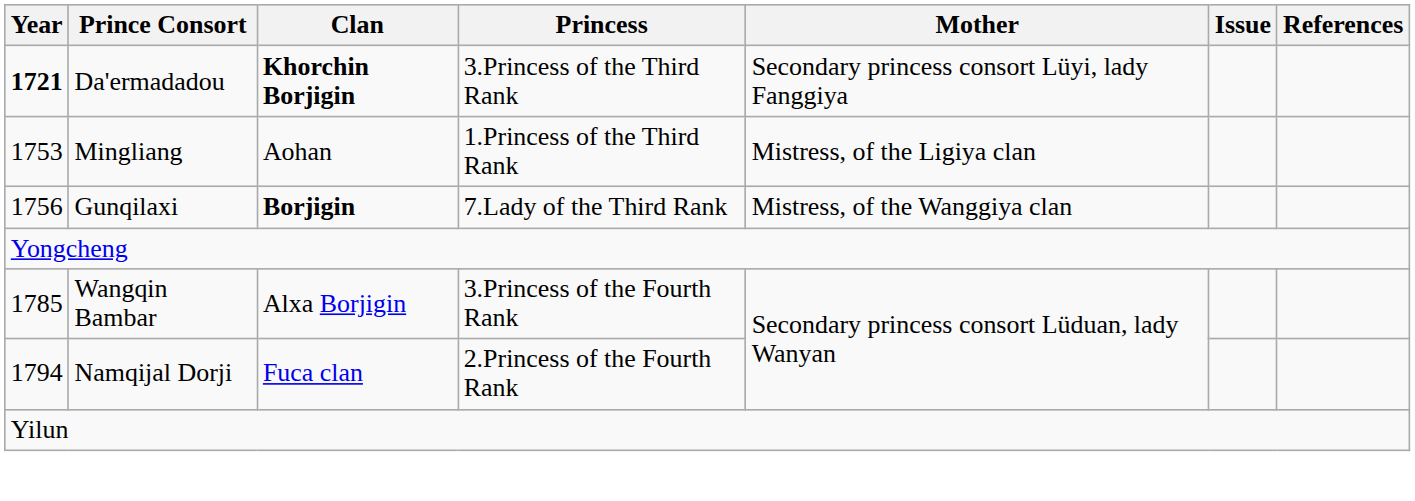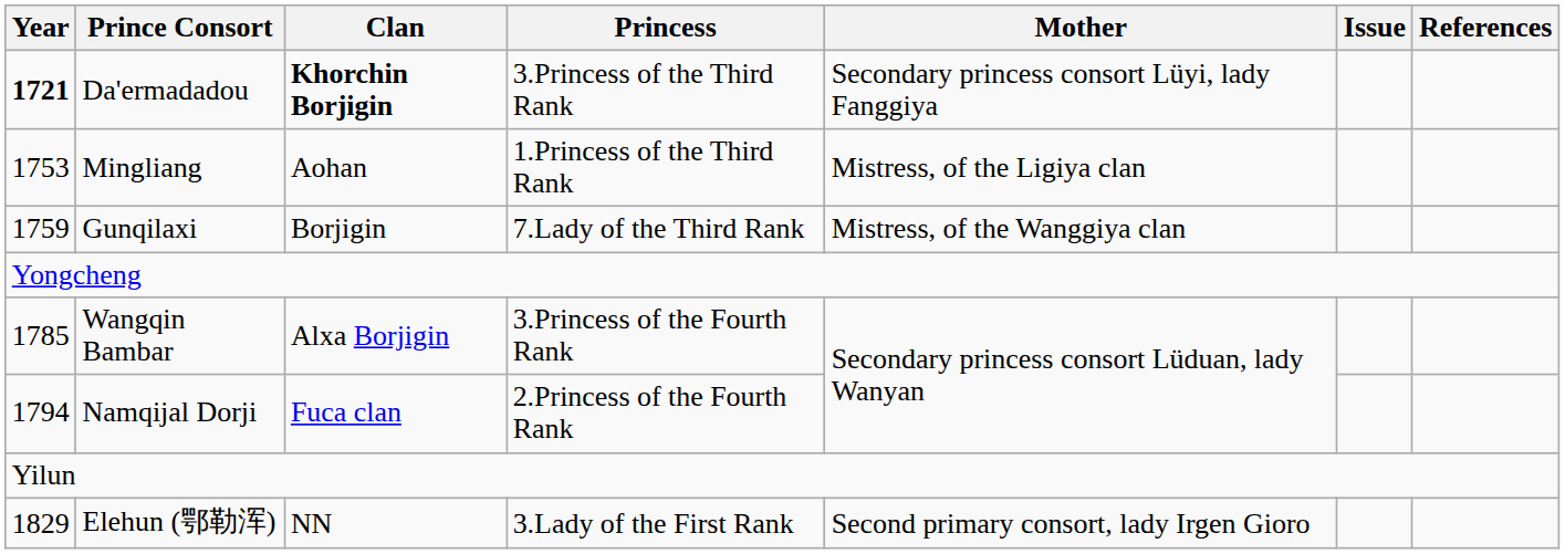Gunqilaxi | Year: 1756 -> 1759
Gunqilaxi | Clan: bold -> normal
+ row: 1829 | Elehun (鄂勒浑) | NN | 3.Lady of the First Rank | Second primary consort, lady Irgen Gioro
